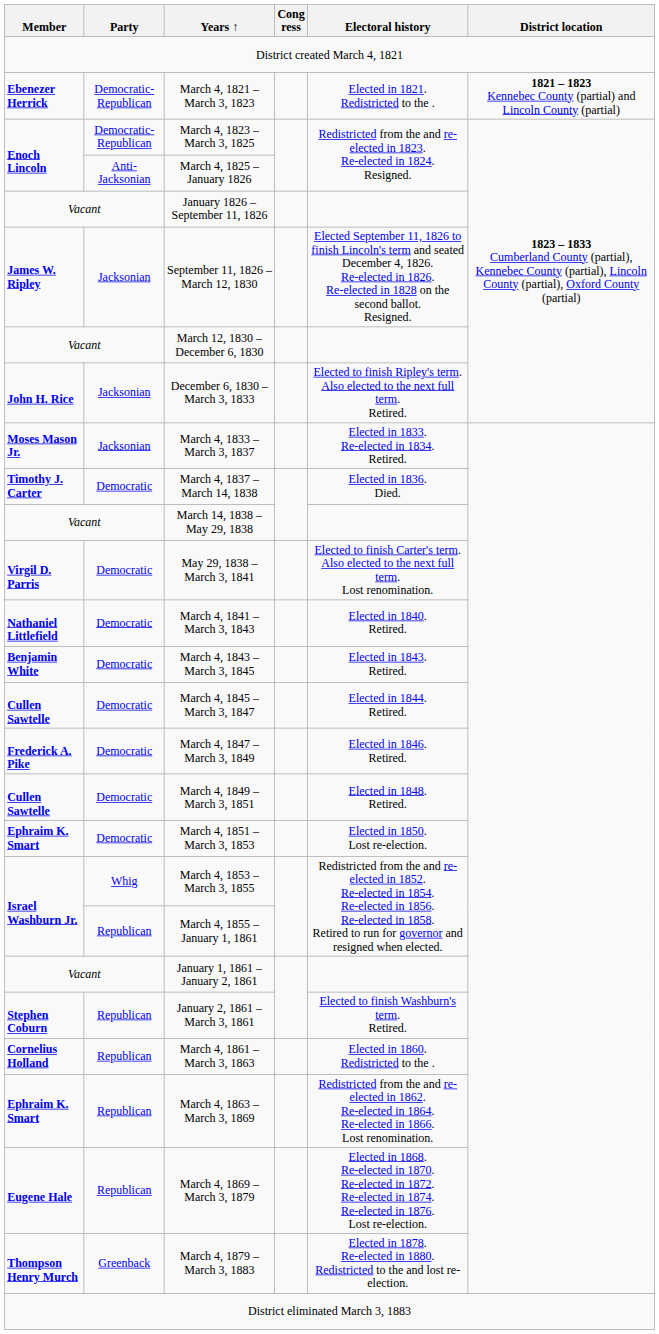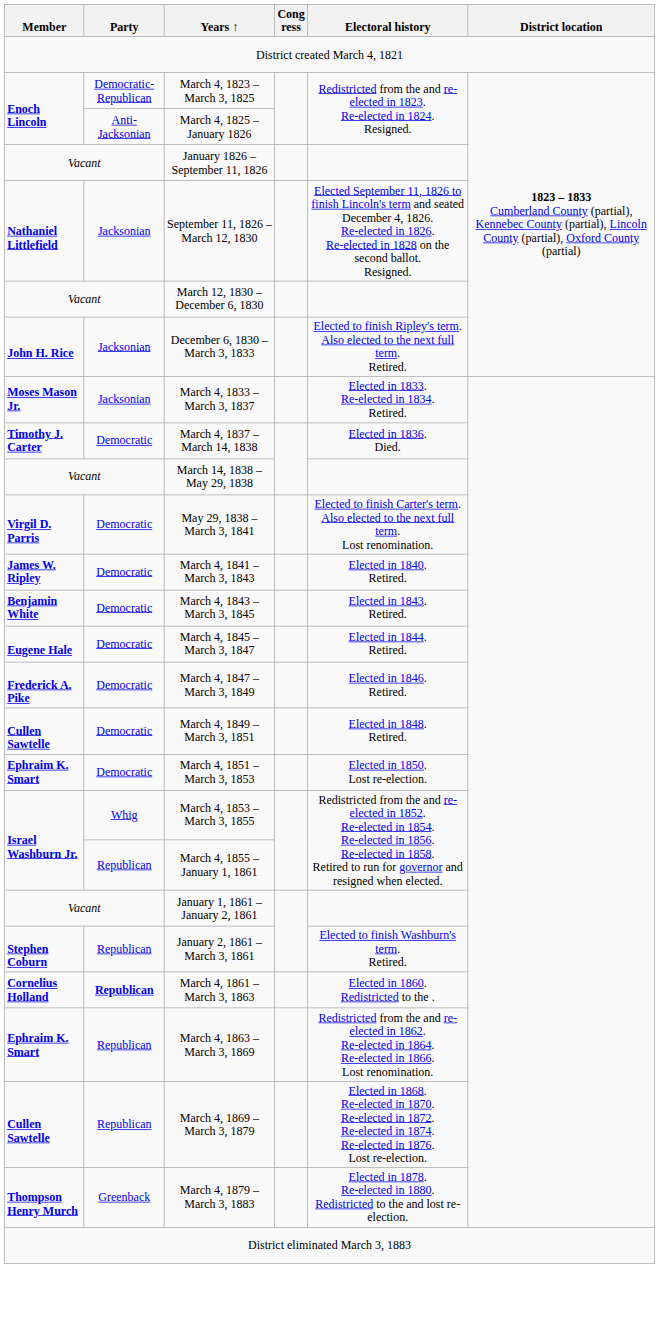- row: Ebenezer Herrick | Democratic-Republican | March 4, 1821 – March 3, 1823 | Elected in 1821. Redistricted to the . | 1821 – 1823 Kennebec County (partial) and Lincoln County (partial)
September 11, 1826 – March 12, 1830 | Member: James W. Ripley -> Nathaniel Littlefield
March 4, 1841 – March 3, 1843 | Member: Nathaniel Littlefield -> James W. Ripley
March 4, 1845 – March 3, 1847 | Member: Cullen Sawtelle -> Eugene Hale
March 4, 1861 – March 3, 1863 | Party: normal -> bold
March 4, 1869 – March 3, 1879 | Member: Eugene Hale -> Cullen Sawtelle
